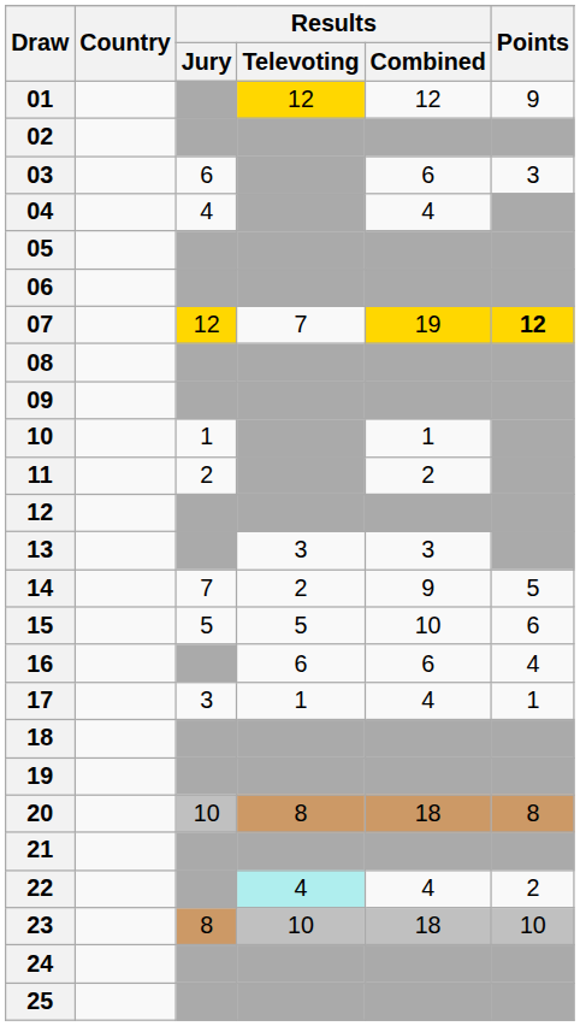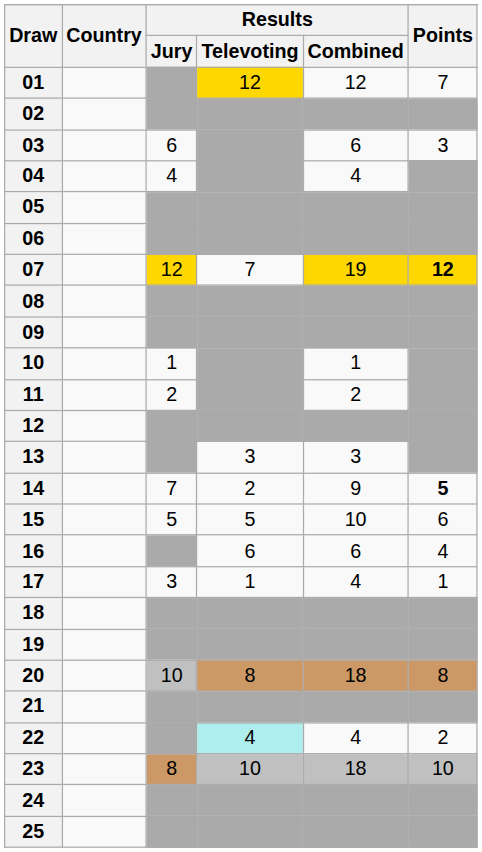01 | Points: 9 -> 7
14 | Points: normal -> bold
